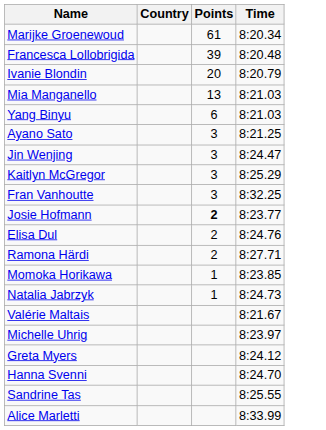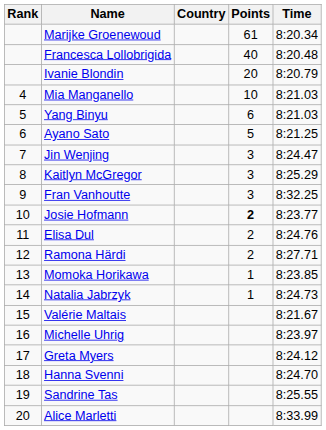+ column: Rank | 4 | 5 | 6 | 7 | 8 | 9 | 10 | 11 | 12 | 13 | 14 | 15 | 16 | 17 | 18 | 19 | 20
Francesca Lollobrigida | Points: 39 -> 40
Mia Manganello | Points: 13 -> 10
Ayano Sato | Points: 3 -> 5
